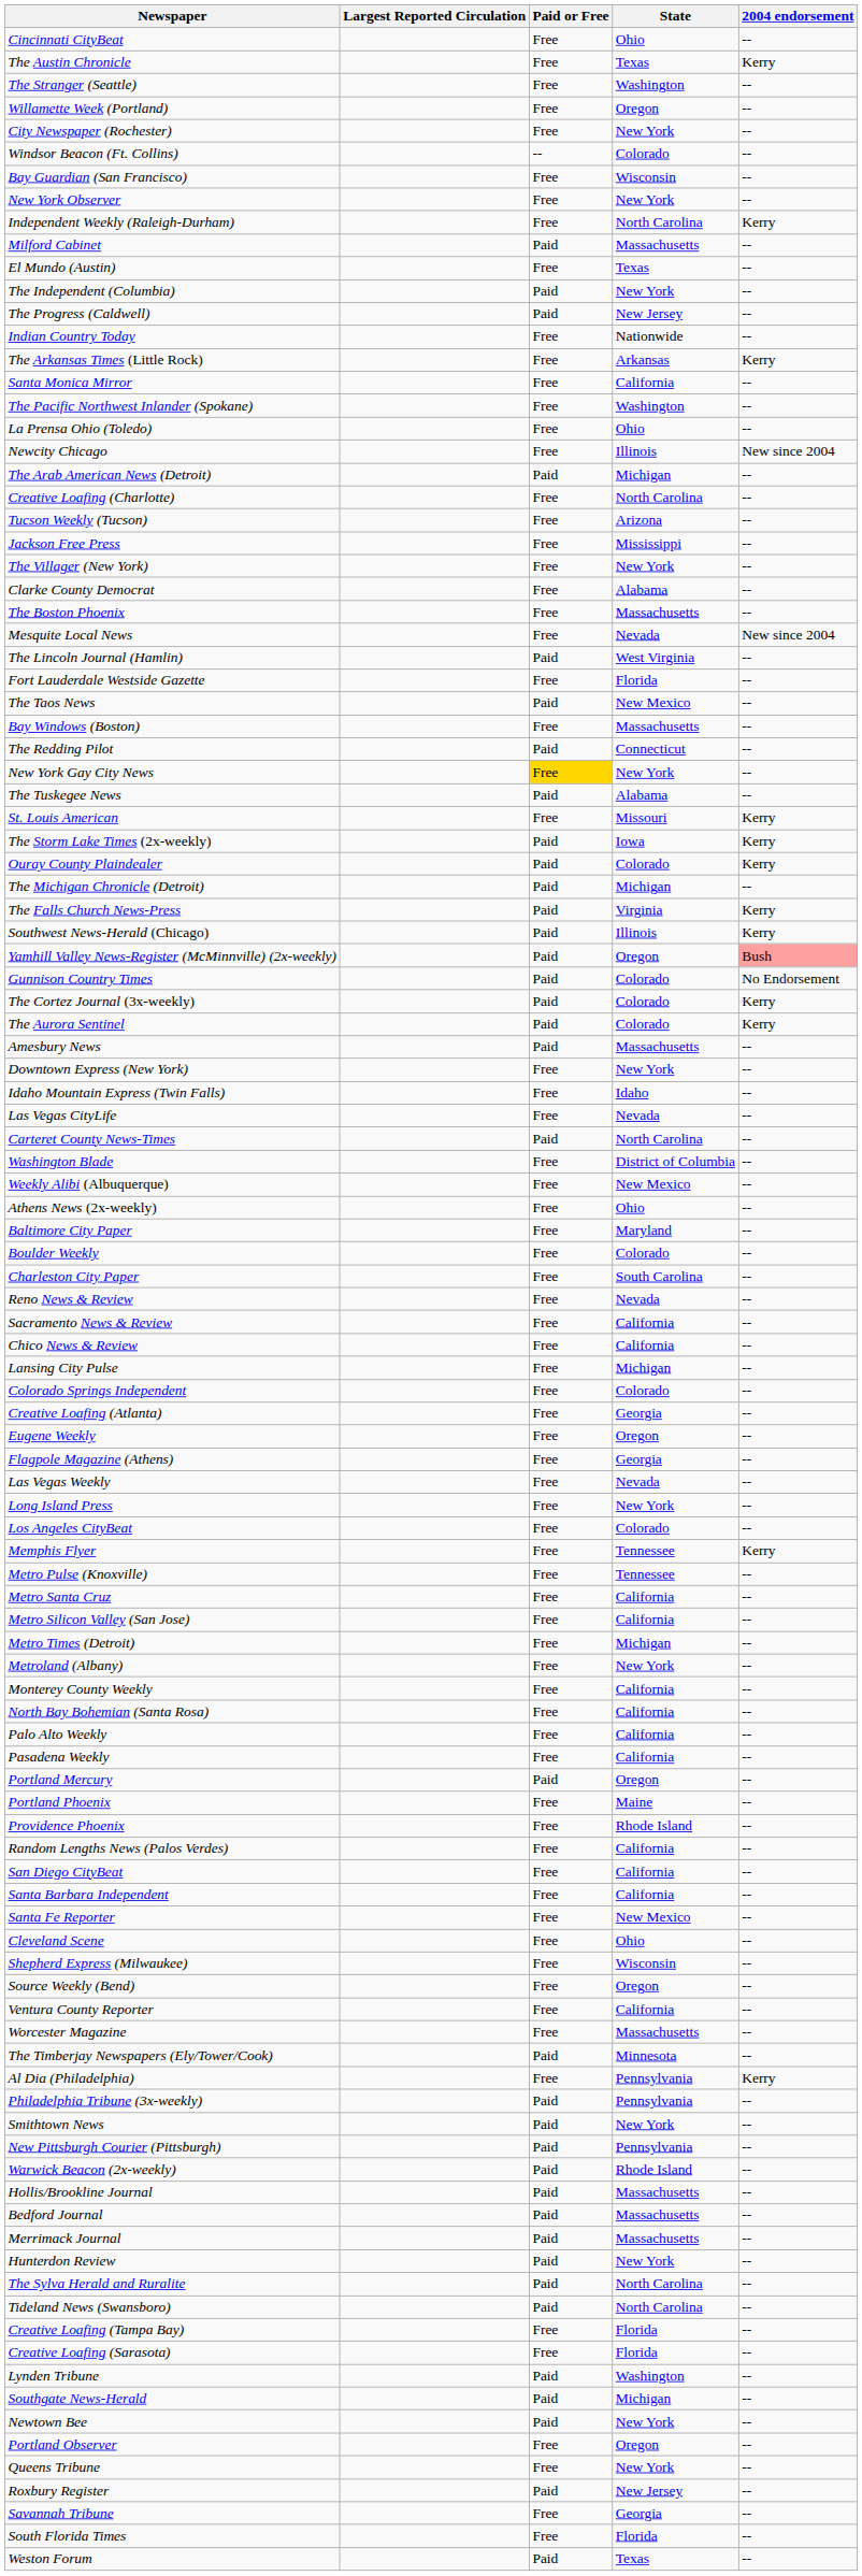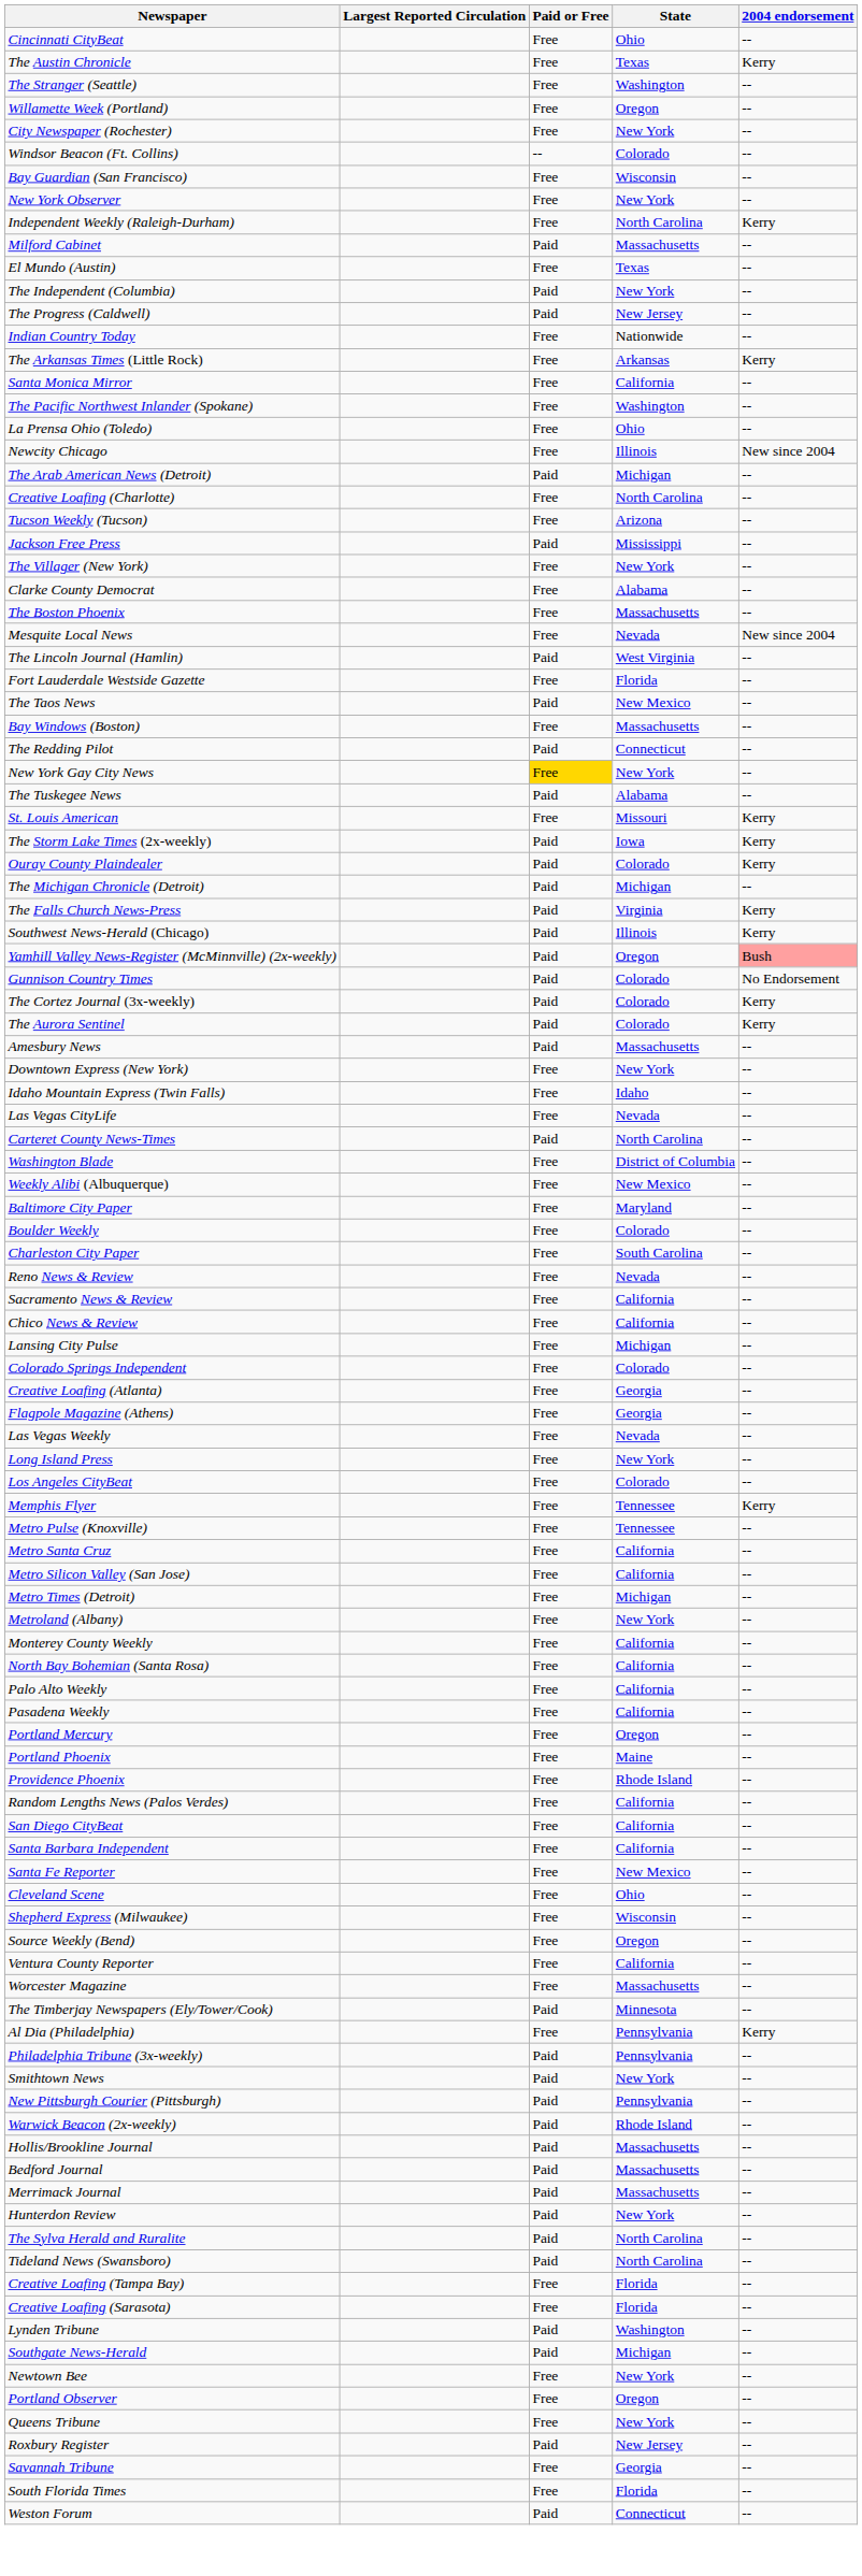Jackson Free Press | Paid or Free: Free -> Paid
- row: Athens News (2x-weekly) | Free | Ohio | --
- row: Eugene Weekly | Free | Oregon | --
Portland Mercury | Paid or Free: Paid -> Free
Newtown Bee | Paid or Free: Paid -> Free
Weston Forum | State: Texas -> Connecticut
